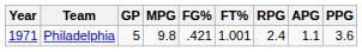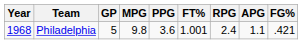columns swapped: FG% <-> PPG
Philadelphia | Year: 1971 -> 1968
